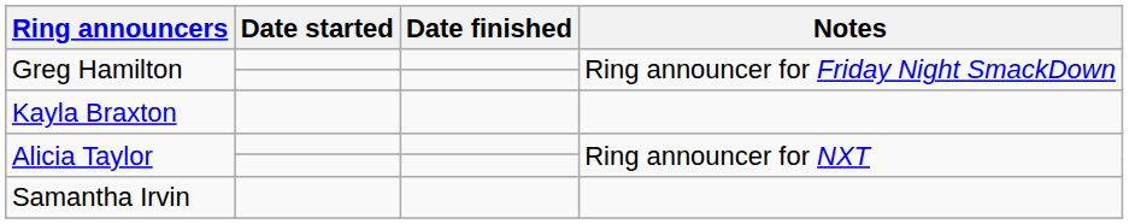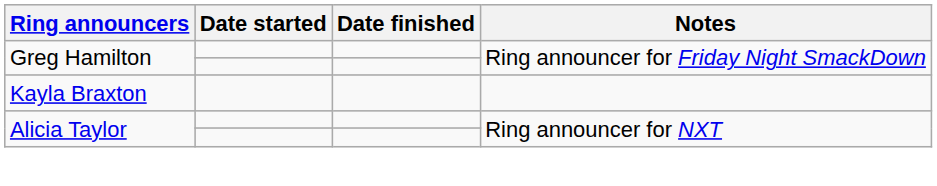- row: Samantha Irvin
